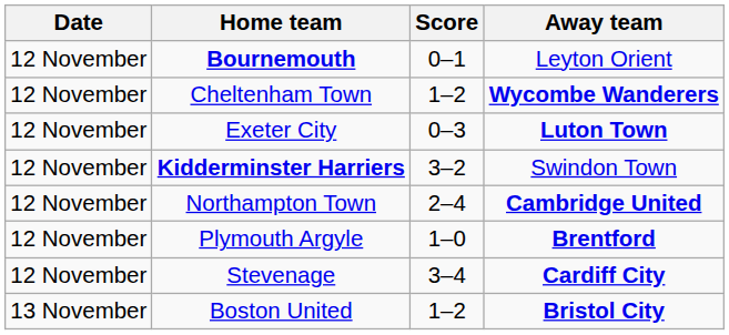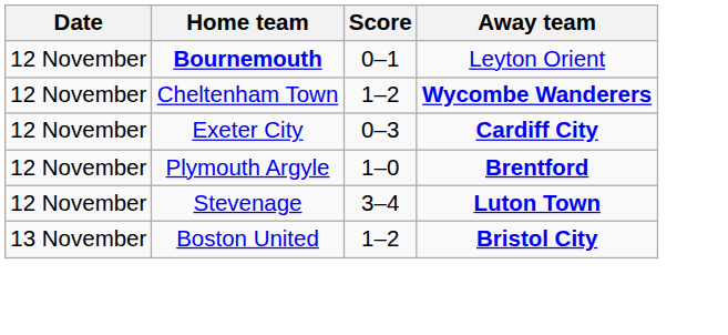Exeter City | Away team: Luton Town -> Cardiff City
- row: 12 November | Kidderminster Harriers | 3–2 | Swindon Town
- row: 12 November | Northampton Town | 2–4 | Cambridge United
Stevenage | Away team: Cardiff City -> Luton Town
